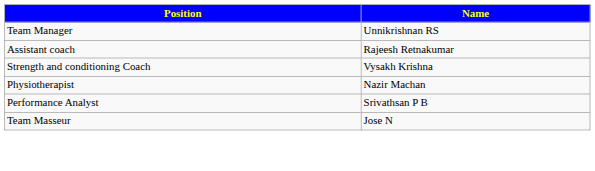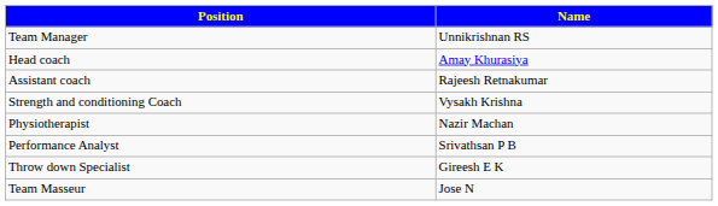+ row: Head coach | Amay Khurasiya
+ row: Throw down Specialist | Gireesh E K
